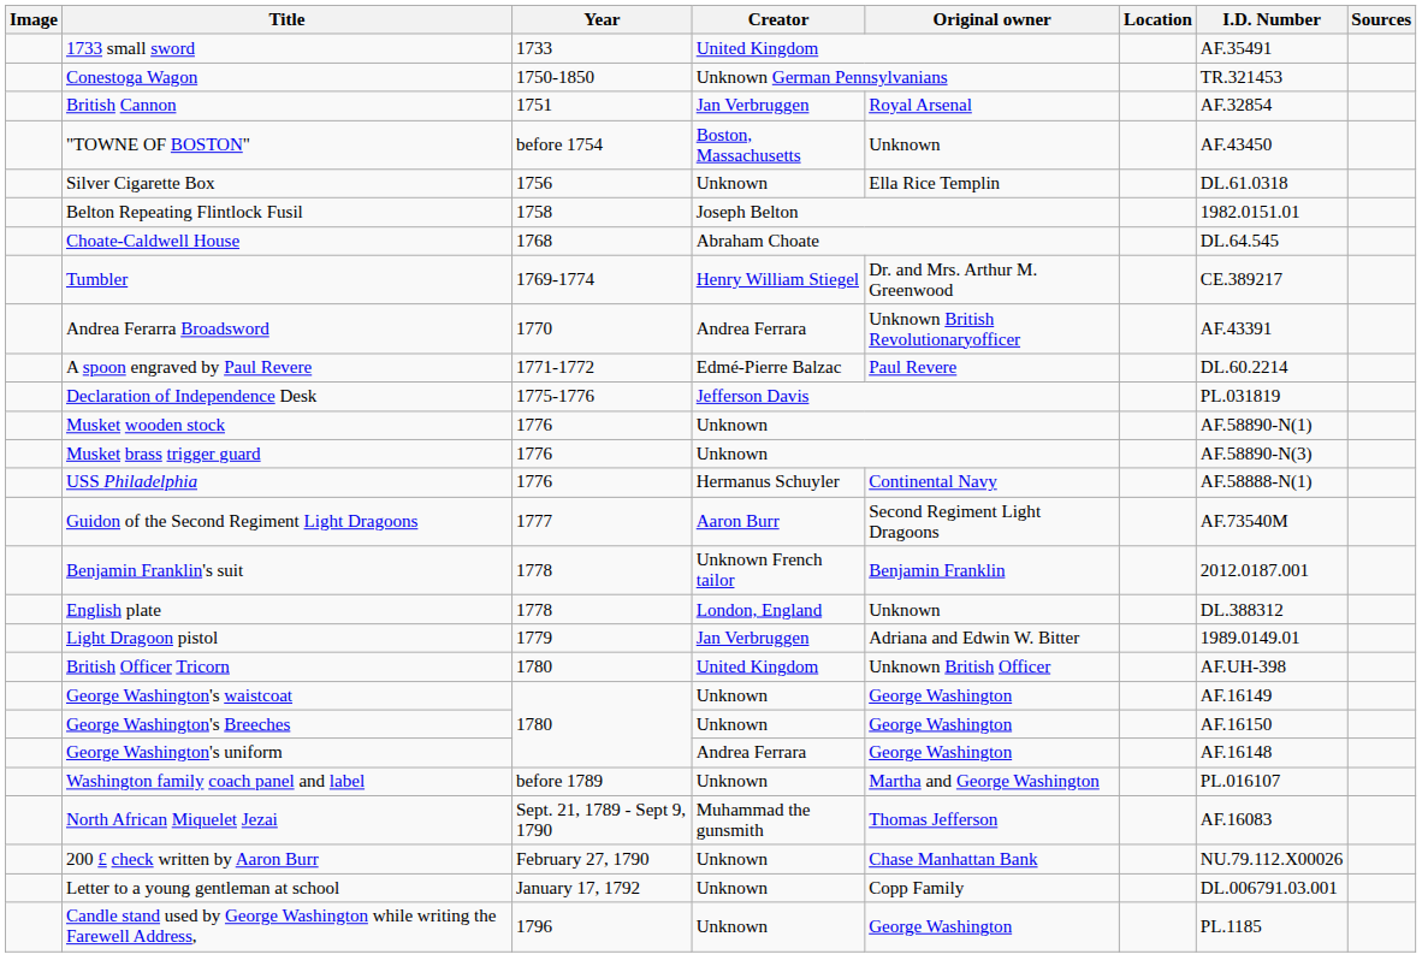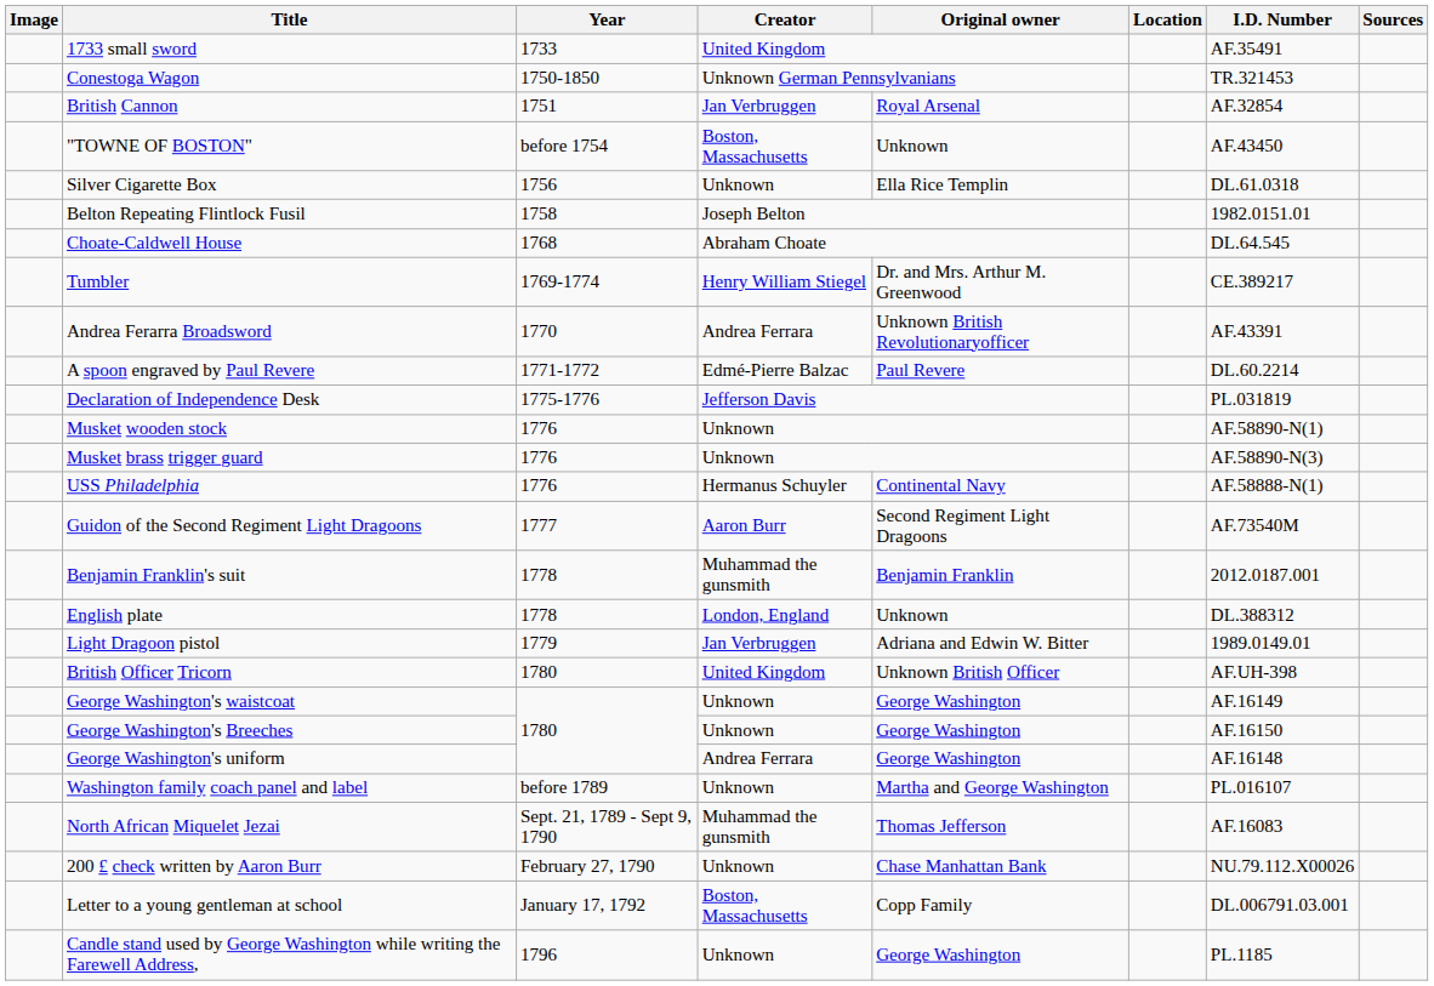Benjamin Franklin's suit | Creator: Unknown French tailor -> Muhammad the gunsmith
Letter to a young gentleman at school | Creator: Unknown -> Boston, Massachusetts
